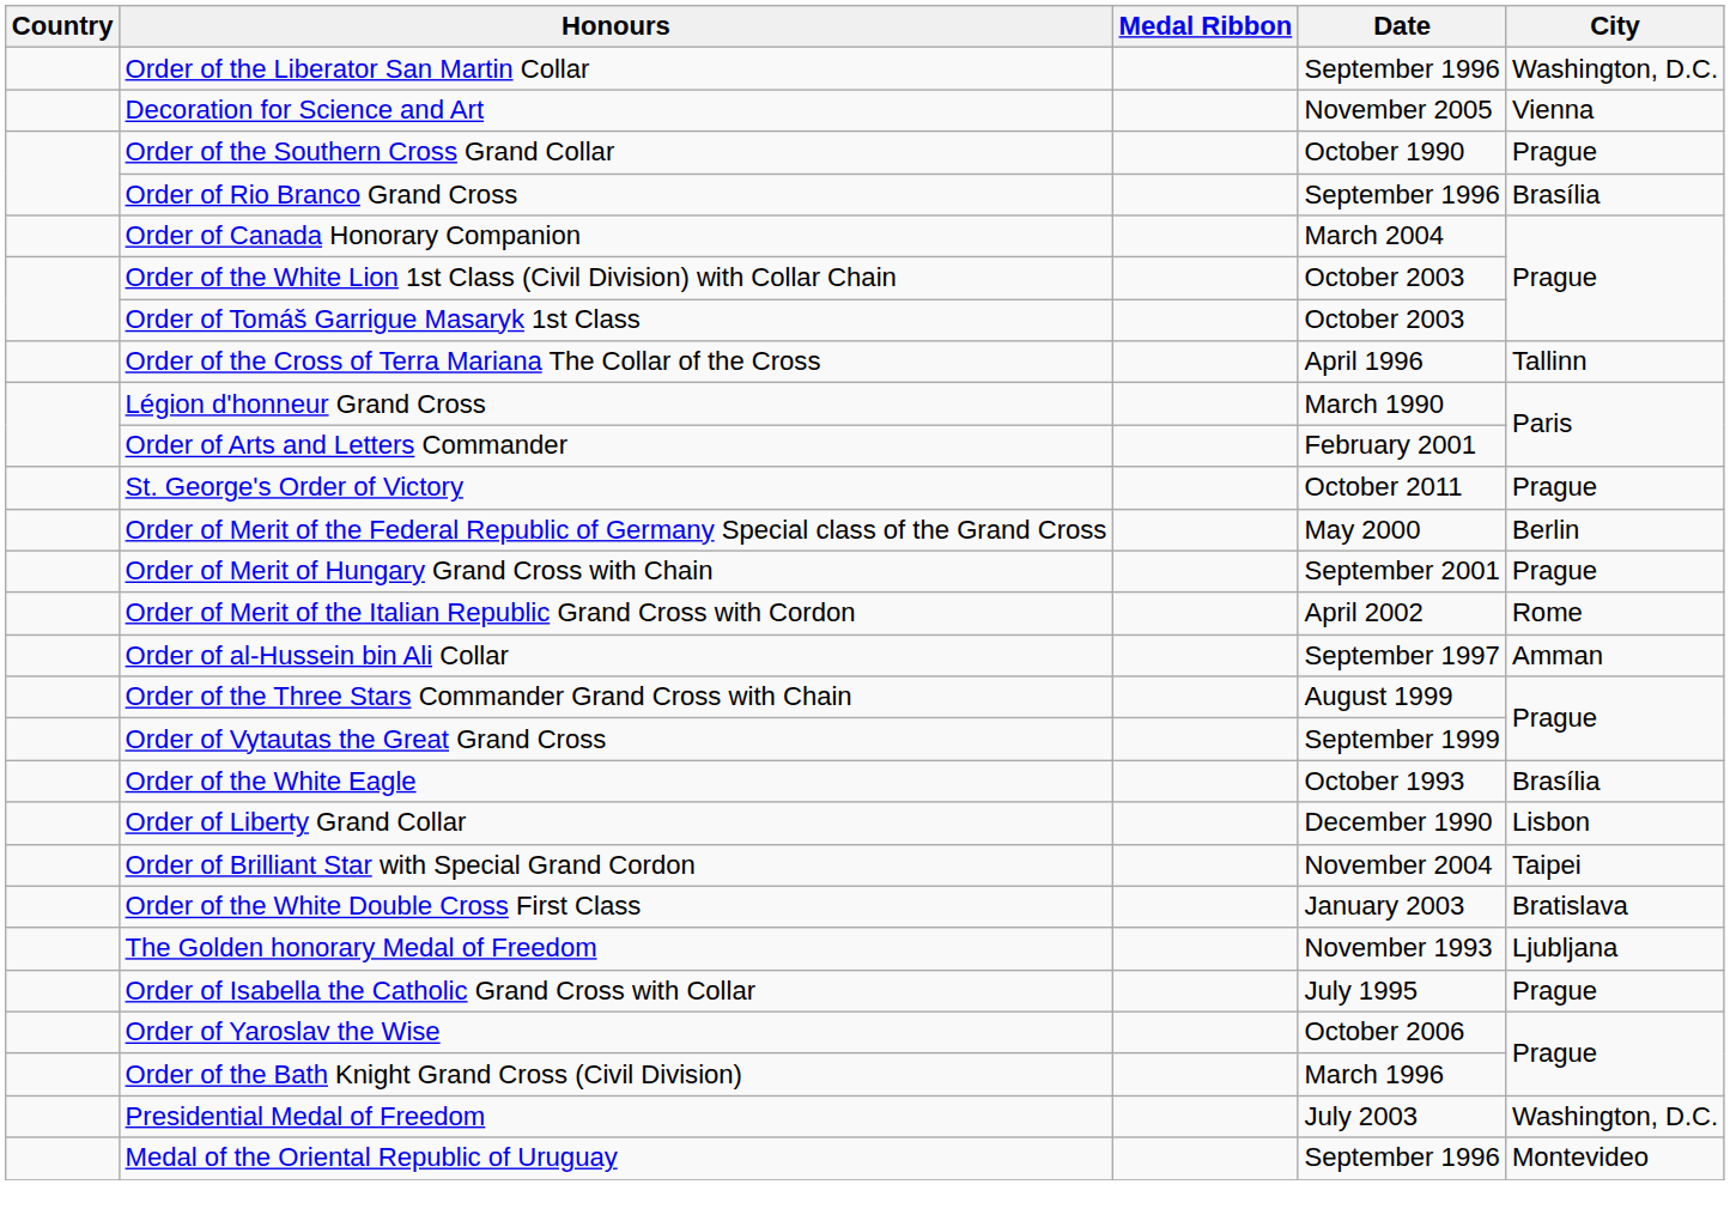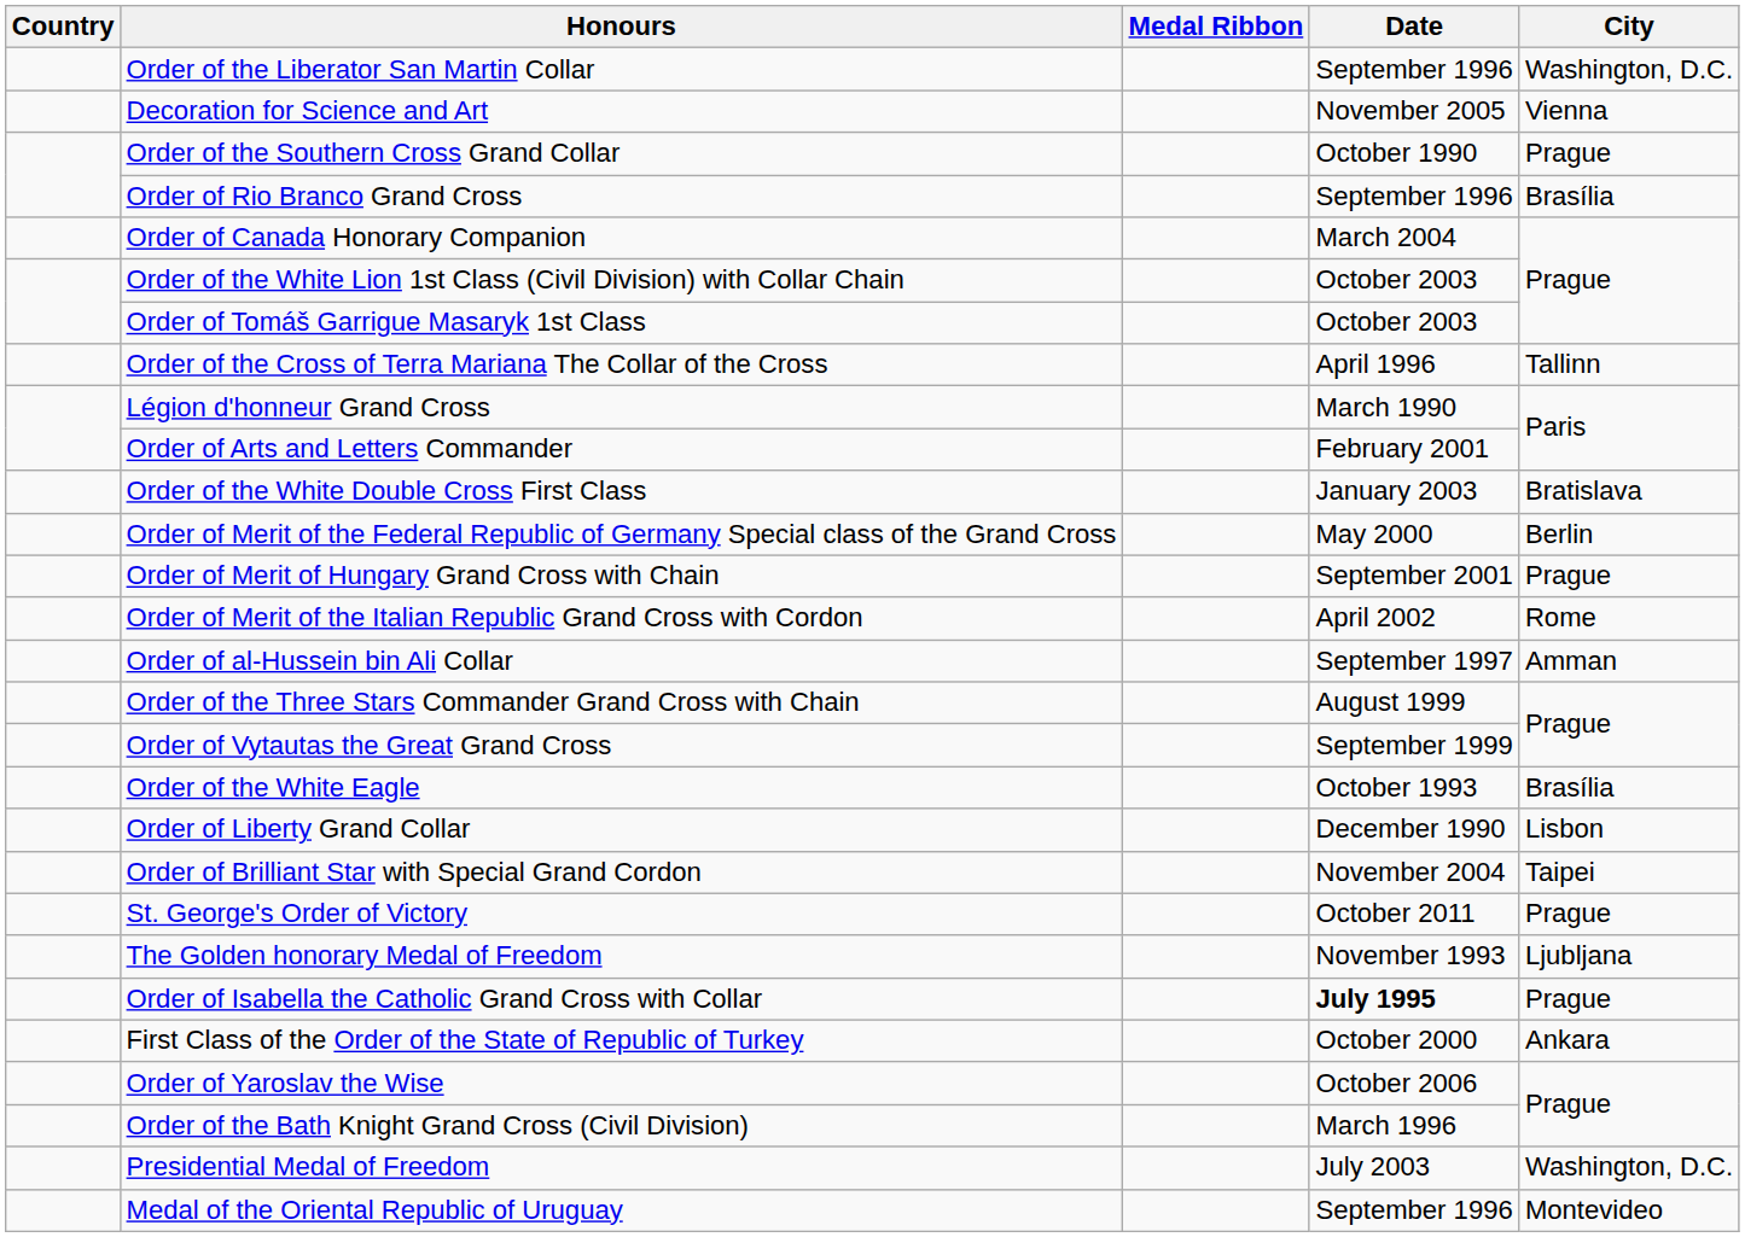rows swapped: St. George's Order of Victory <-> Order of the White Double Cross First Class
Order of Isabella the Catholic Grand Cross with Collar | Date: normal -> bold
+ row: First Class of the Order of the State of Republic of Turkey | October 2000 | Ankara
